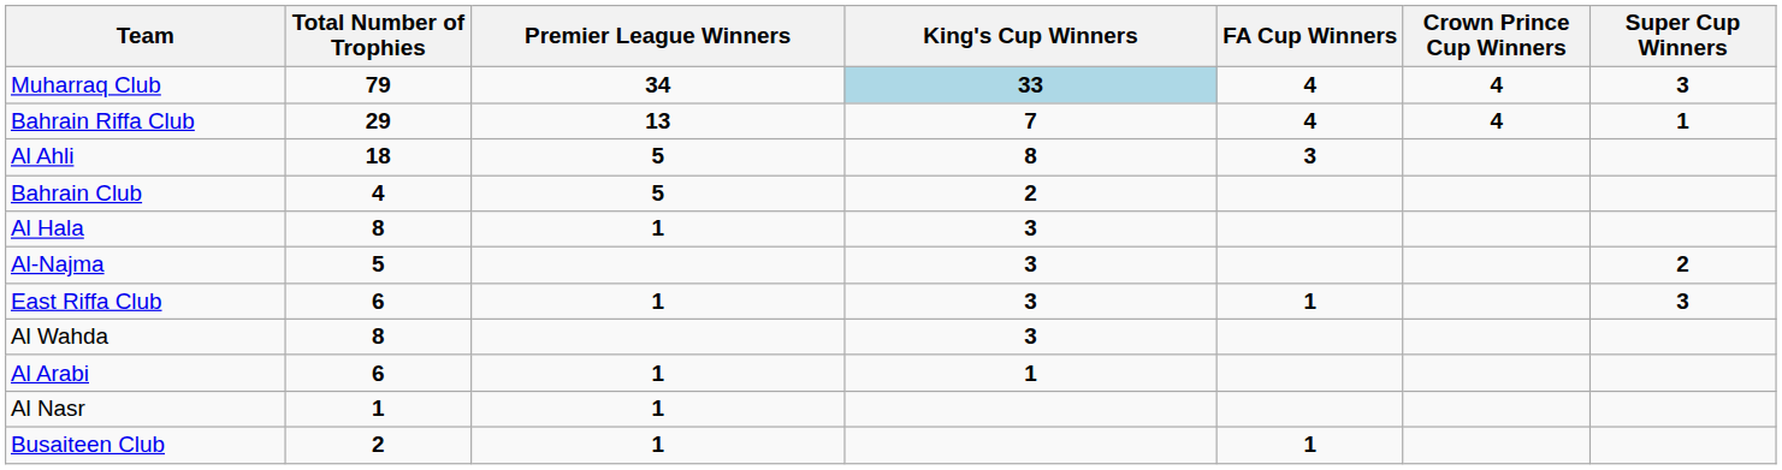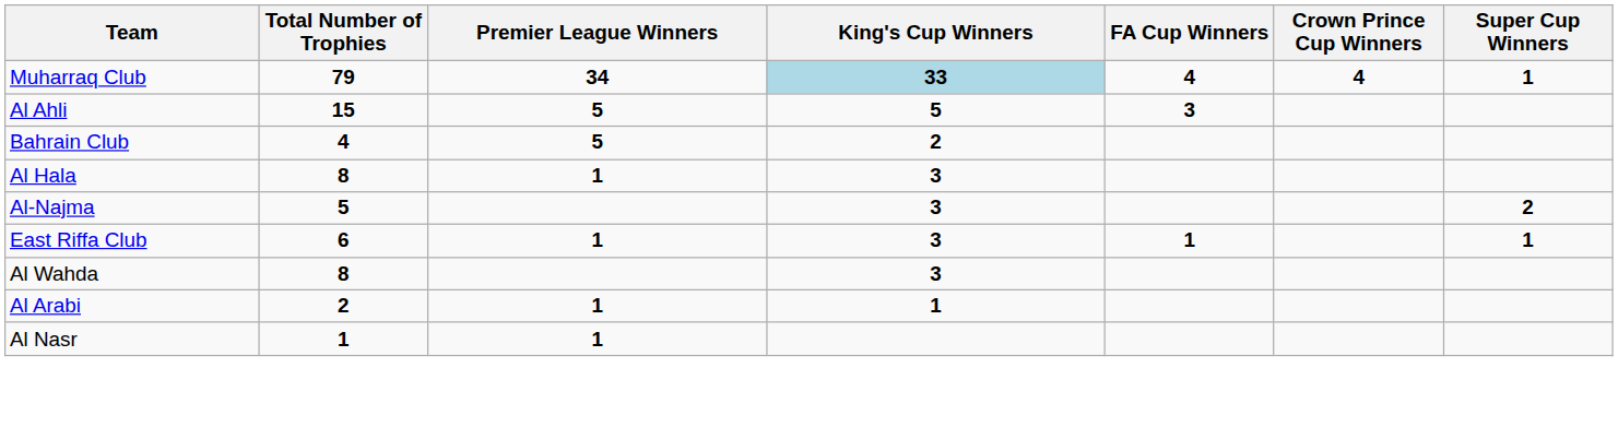Muharraq Club | Super Cup Winners: 3 -> 1
- row: Bahrain Riffa Club | 29 | 13 | 7 | 4 | 4 | 1
Al Ahli | Total Number of Trophies: 18 -> 15
Al Ahli | King's Cup Winners: 8 -> 5
East Riffa Club | Super Cup Winners: 3 -> 1
Al Arabi | Total Number of Trophies: 6 -> 2
- row: Busaiteen Club | 2 | 1 | 1
